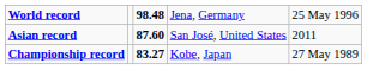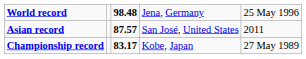Asian record | column 3: 87.60 -> 87.57
Championship record | column 3: 83.27 -> 83.17
